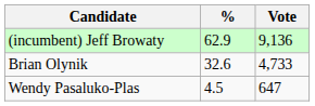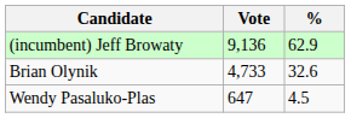columns swapped: Vote <-> %
